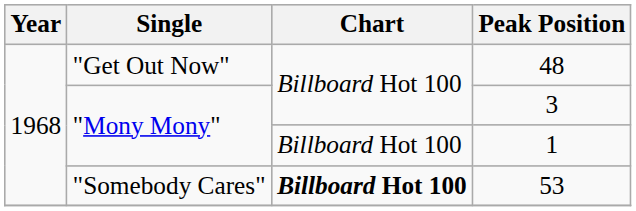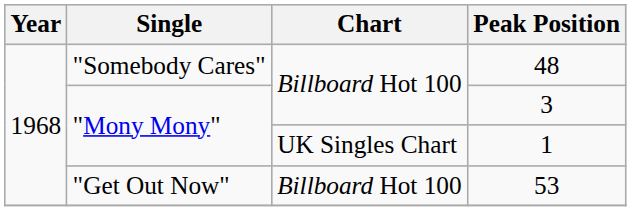48 | Single: "Get Out Now" -> "Somebody Cares"
1 | Chart: Billboard Hot 100 -> UK Singles Chart
53 | Single: "Somebody Cares" -> "Get Out Now"
53 | Chart: bold -> normal
